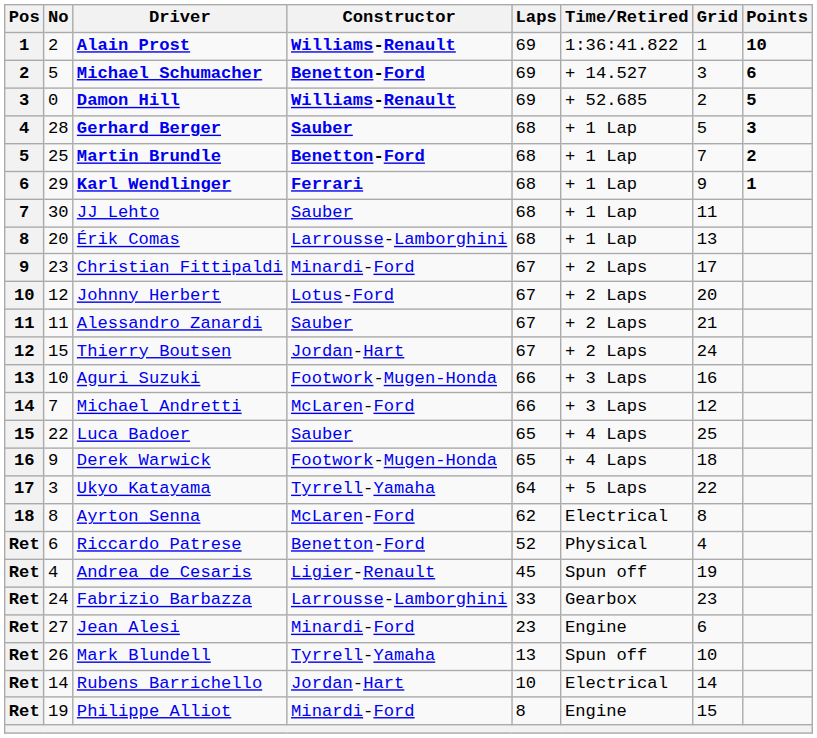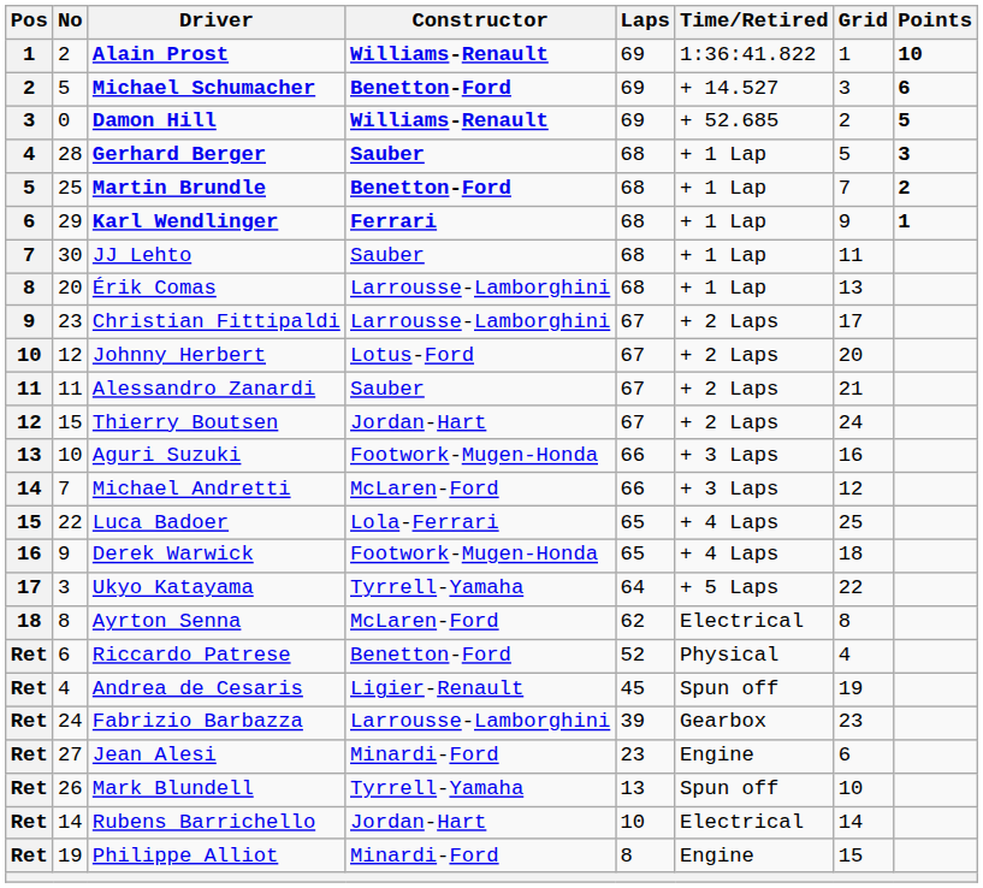Christian Fittipaldi | Constructor: Minardi-Ford -> Larrousse-Lamborghini
Luca Badoer | Constructor: Sauber -> Lola-Ferrari
Fabrizio Barbazza | Laps: 33 -> 39
